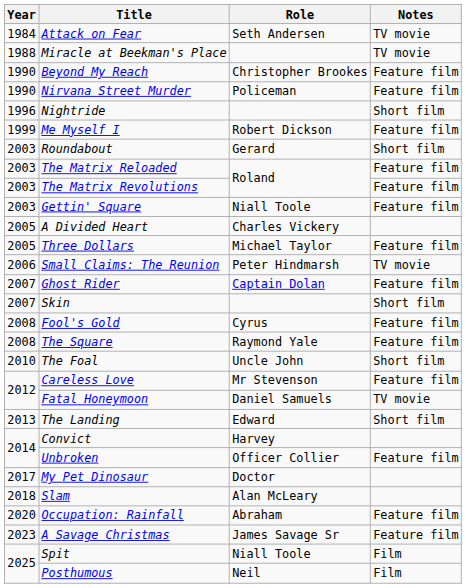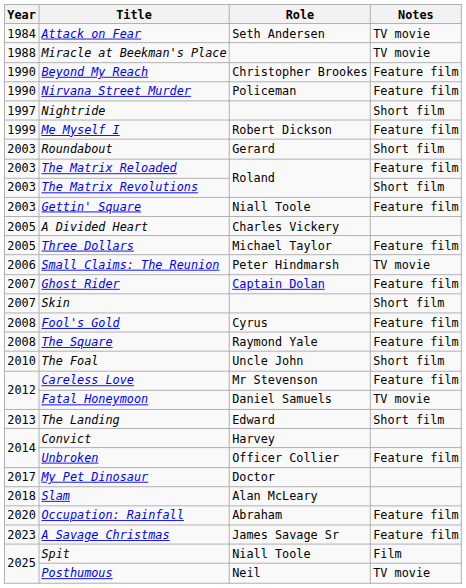Nightride | Year: 1996 -> 1997
The Matrix Revolutions | Notes: Feature film -> Short film
Posthumous | Notes: Film -> TV movie
